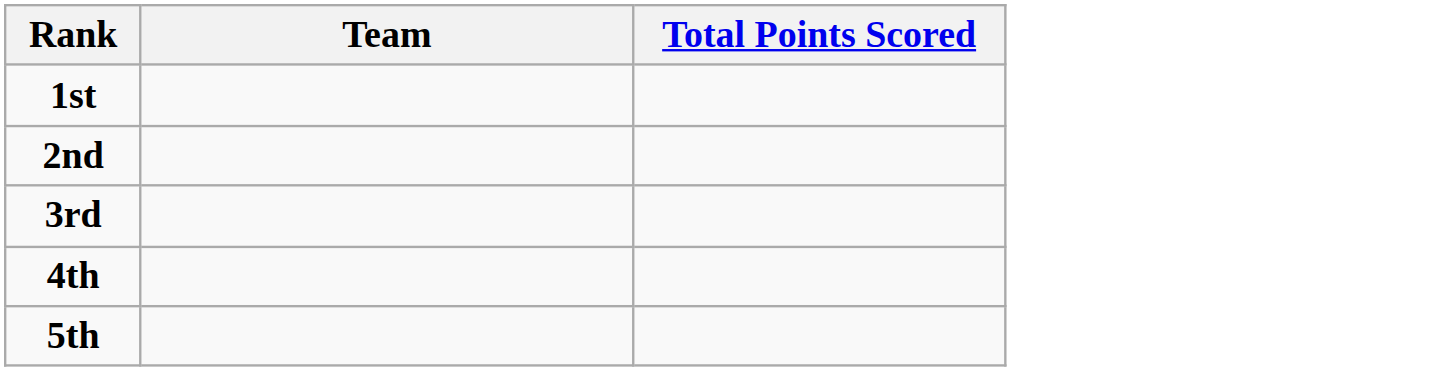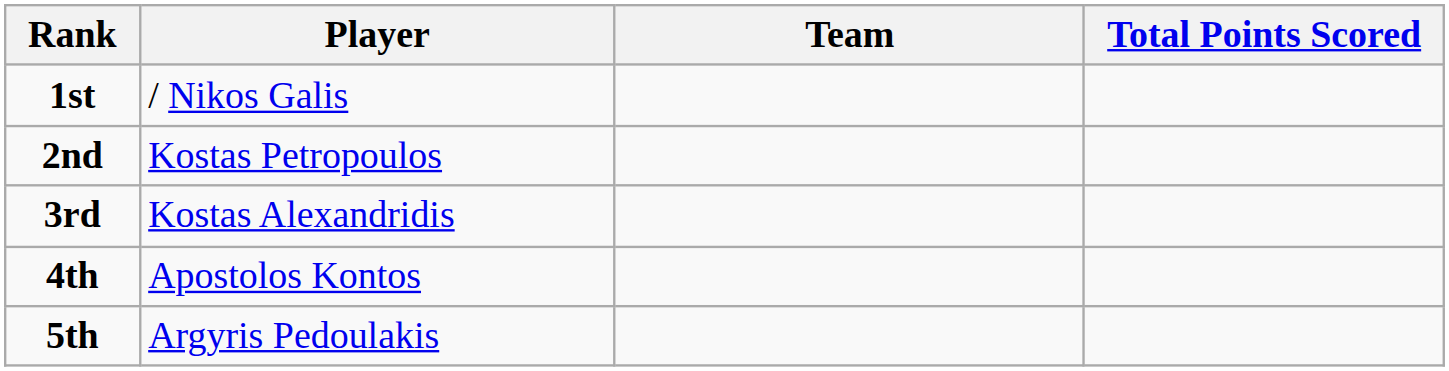+ column: Player | / Nikos Galis | Kostas Petropoulos | Kostas Alexandridis | Apostolos Kontos | Argyris Pedoulakis
